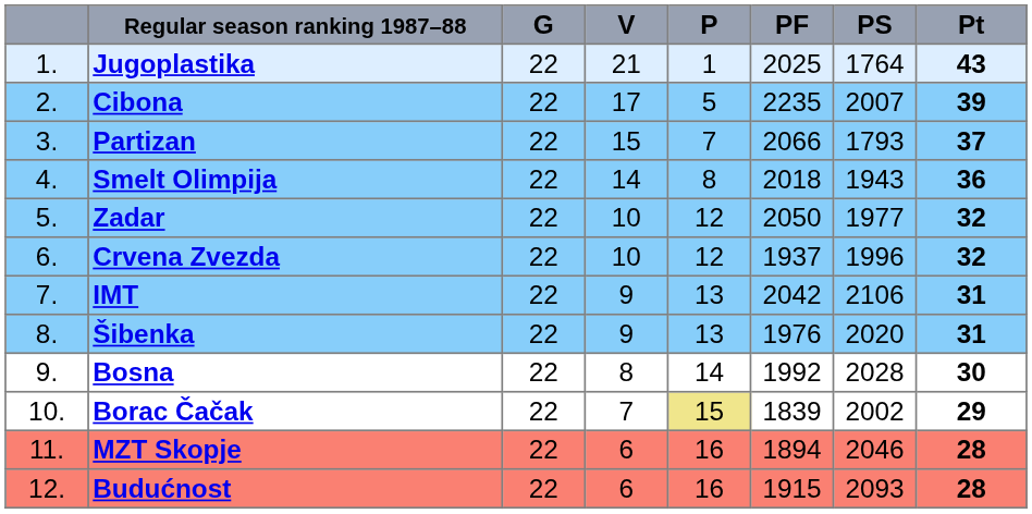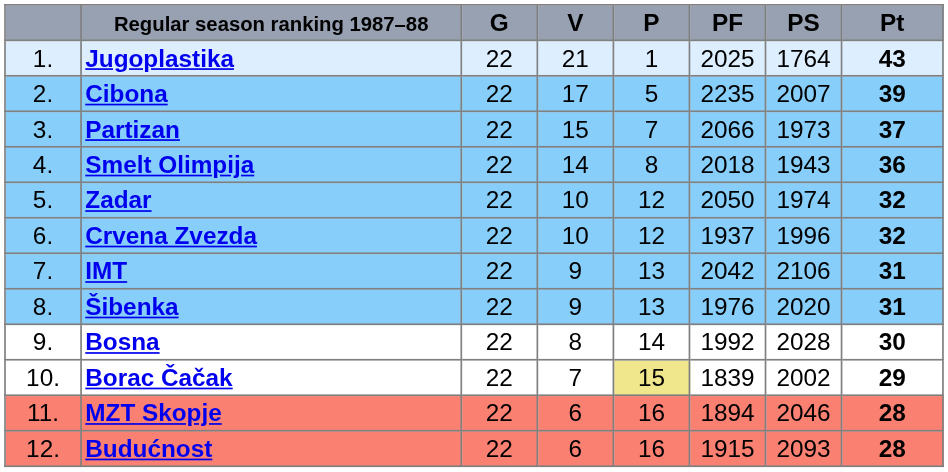Partizan | PS: 1793 -> 1973
Zadar | PS: 1977 -> 1974
